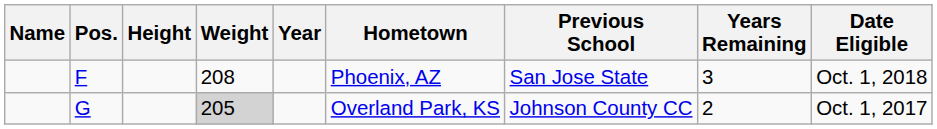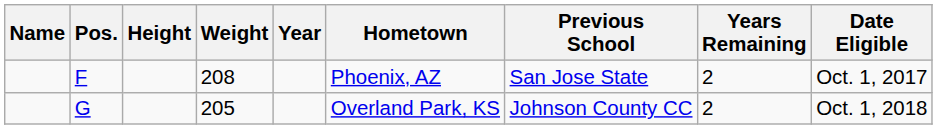F | Years Remaining: 3 -> 2
F | Date Eligible: Oct. 1, 2018 -> Oct. 1, 2017
G | Weight: lightgrey background -> no background
G | Date Eligible: Oct. 1, 2017 -> Oct. 1, 2018
